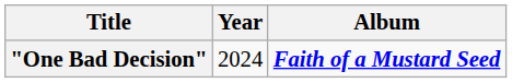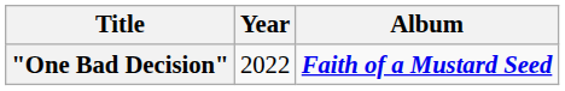"One Bad Decision" | Year: 2024 -> 2022
